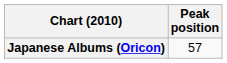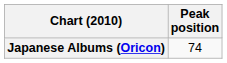Japanese Albums (Oricon) | Peak position: 57 -> 74
